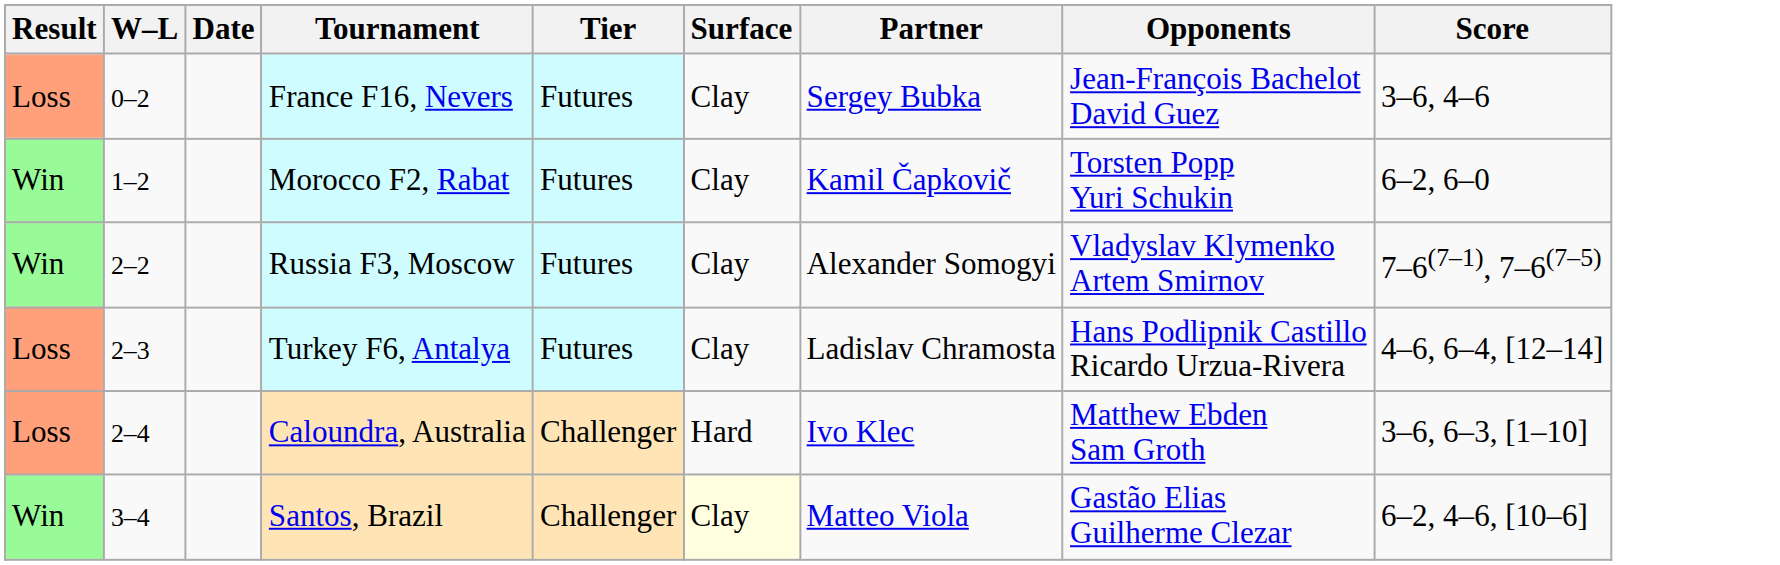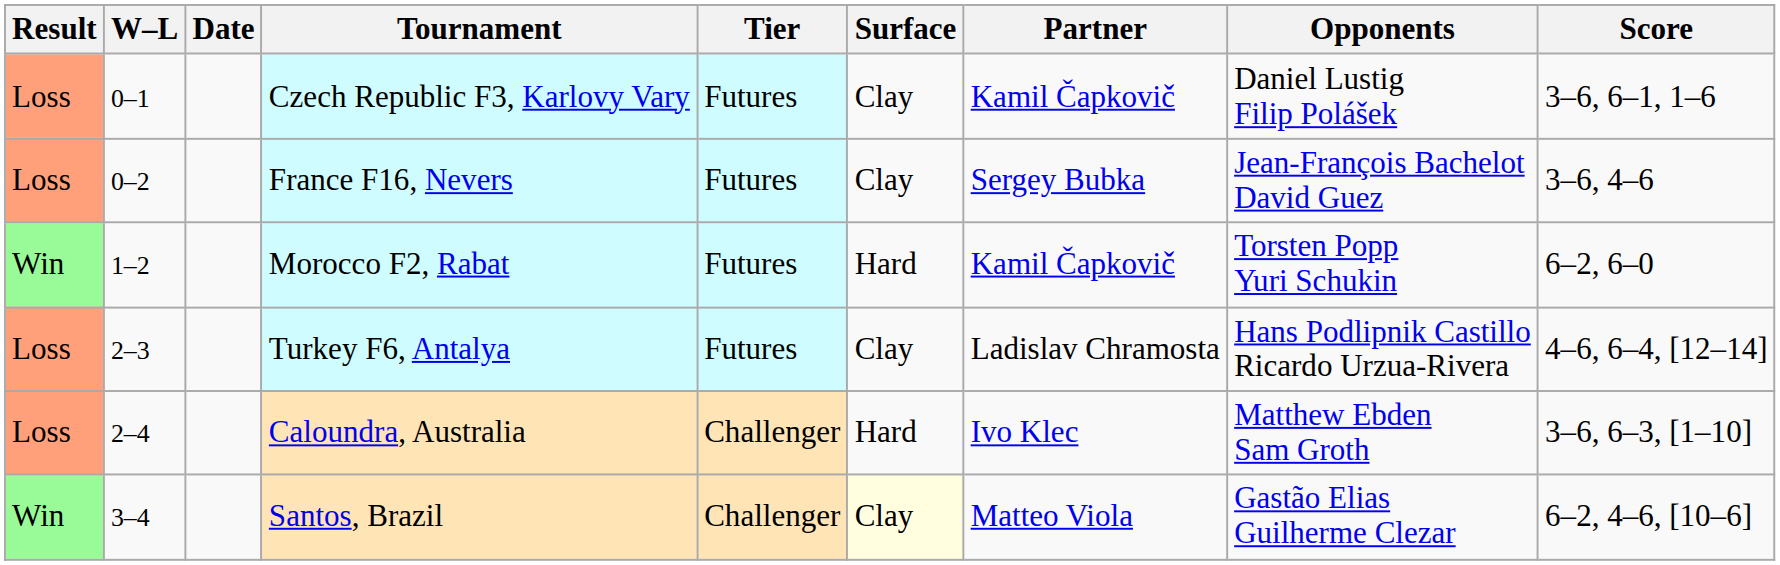+ row: Loss | 0–1 | Czech Republic F3, Karlovy Vary | Futures | Clay | Kamil Čapkovič | Daniel Lustig Filip Polášek | 3–6, 6–1, 1–6
Morocco F2, Rabat | Surface: Clay -> Hard
- row: Win | 2–2 | Russia F3, Moscow | Futures | Clay | Alexander Somogyi | Vladyslav Klymenko Artem Smirnov | 7–6(7–1), 7–6(7–5)
